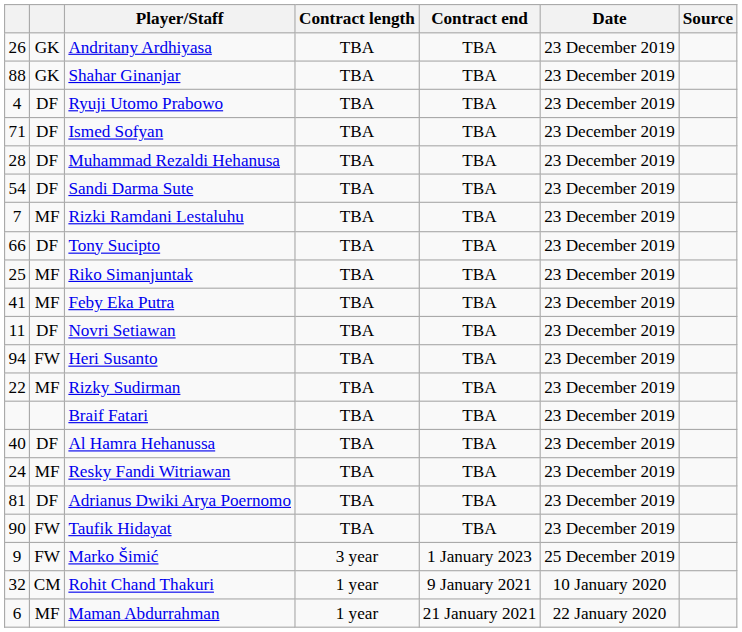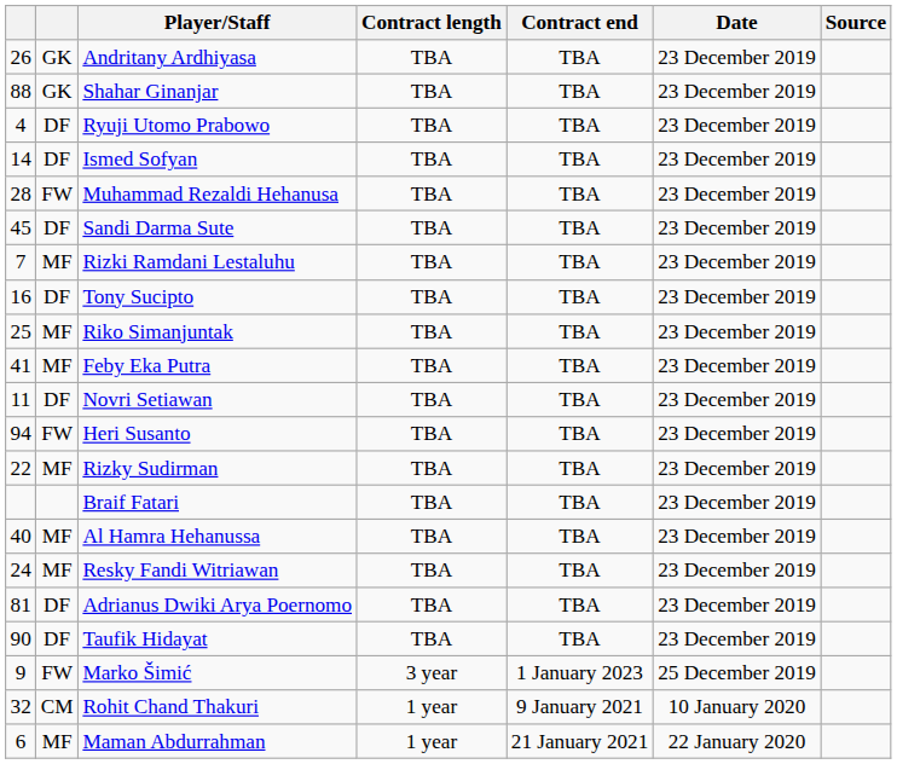Ismed Sofyan | column 1: 71 -> 14
Muhammad Rezaldi Hehanusa | column 2: DF -> FW
Sandi Darma Sute | column 1: 54 -> 45
Tony Sucipto | column 1: 66 -> 16
Al Hamra Hehanussa | column 2: DF -> MF
Taufik Hidayat | column 2: FW -> DF
